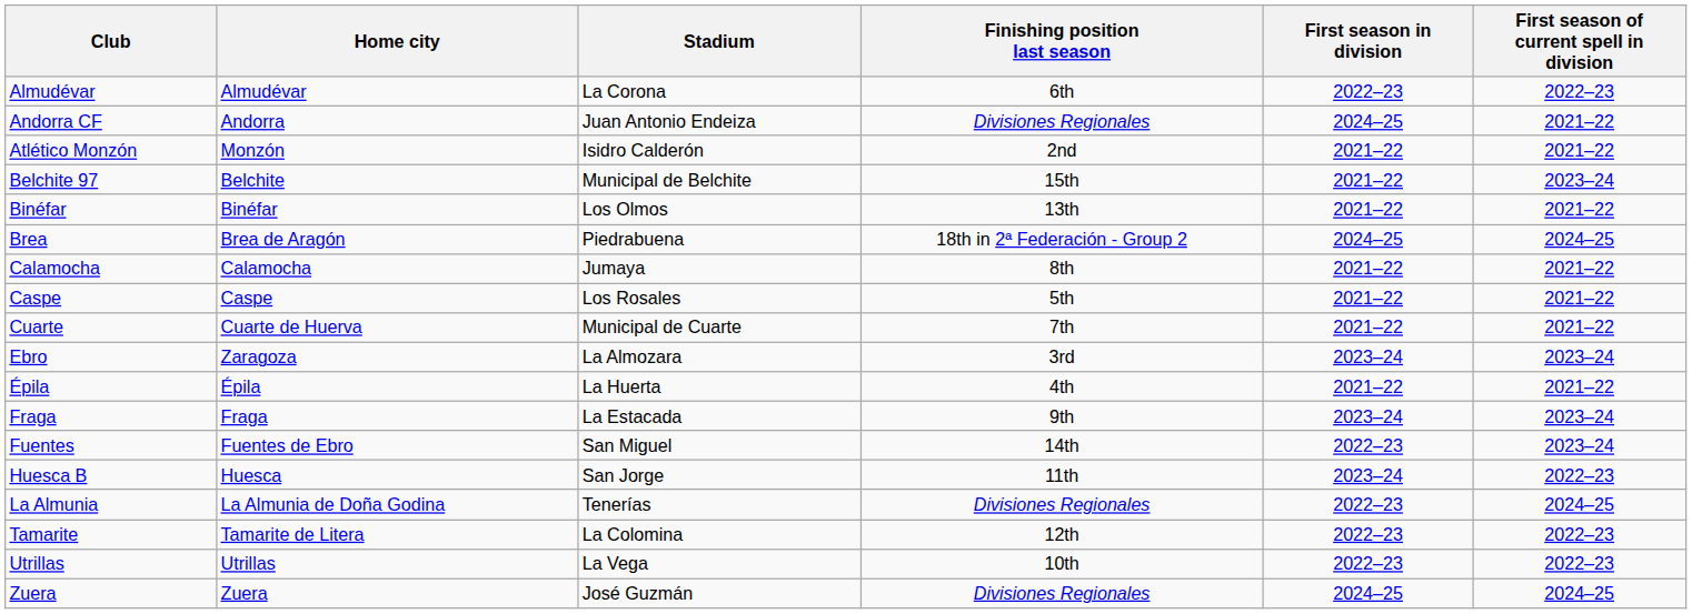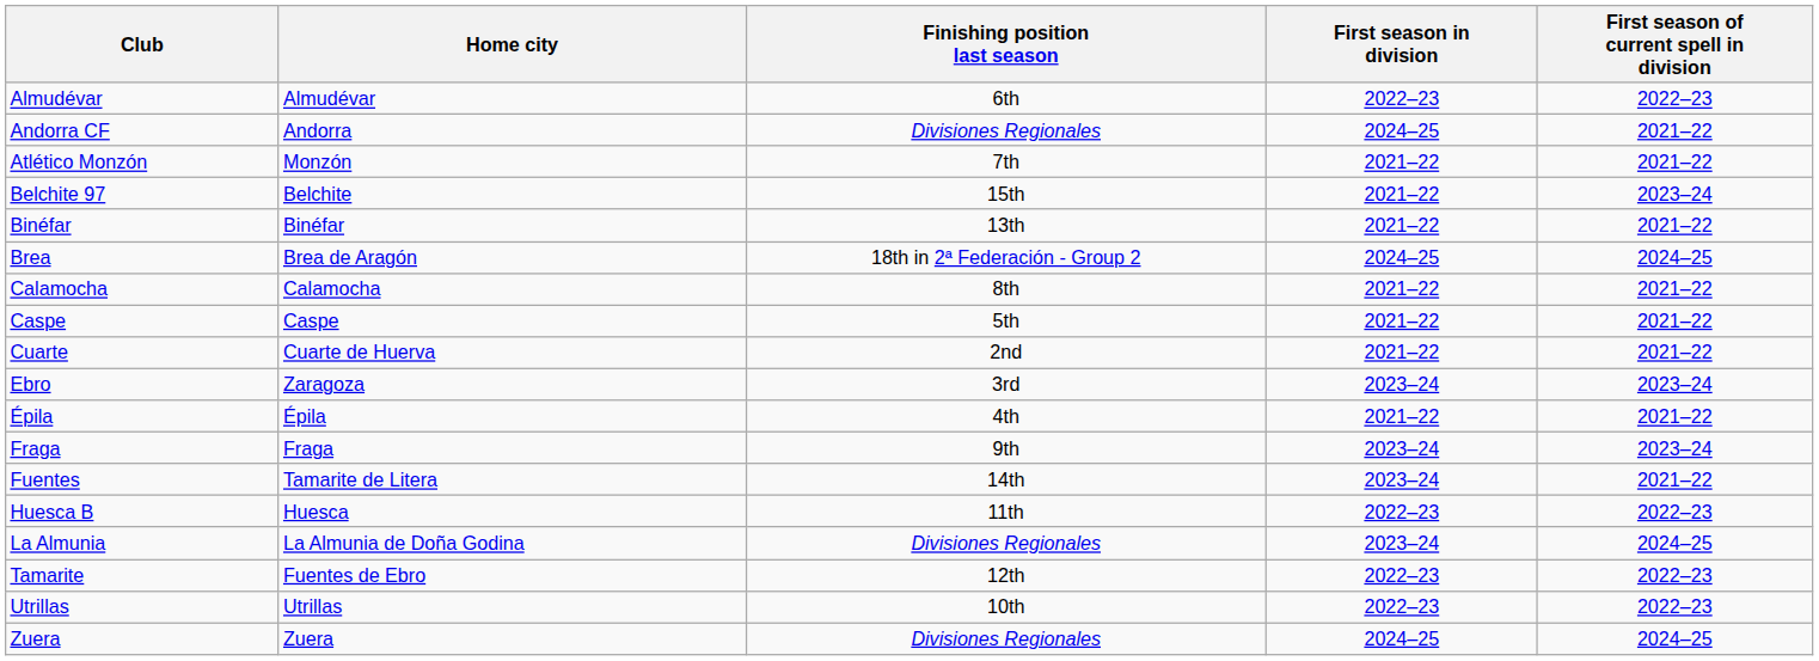- column: Stadium | La Corona | Juan Antonio Endeiza | Isidro Calderón | Municipal de Belchite | Los Olmos | Piedrabuena | Jumaya | Los Rosales | Municipal de Cuarte | La Almozara | La Huerta | La Estacada | San Miguel | San Jorge | Tenerías | La Colomina | La Vega | José Guzmán
Atlético Monzón | Finishing position last season: 2nd -> 7th
Cuarte | Finishing position last season: 7th -> 2nd
Fuentes | Home city: Fuentes de Ebro -> Tamarite de Litera
Fuentes | First season in division: 2022–23 -> 2023–24
Fuentes | First season of current spell in division: 2023–24 -> 2021–22
Huesca B | First season in division: 2023–24 -> 2022–23
La Almunia | First season in division: 2022–23 -> 2023–24
Tamarite | Home city: Tamarite de Litera -> Fuentes de Ebro
